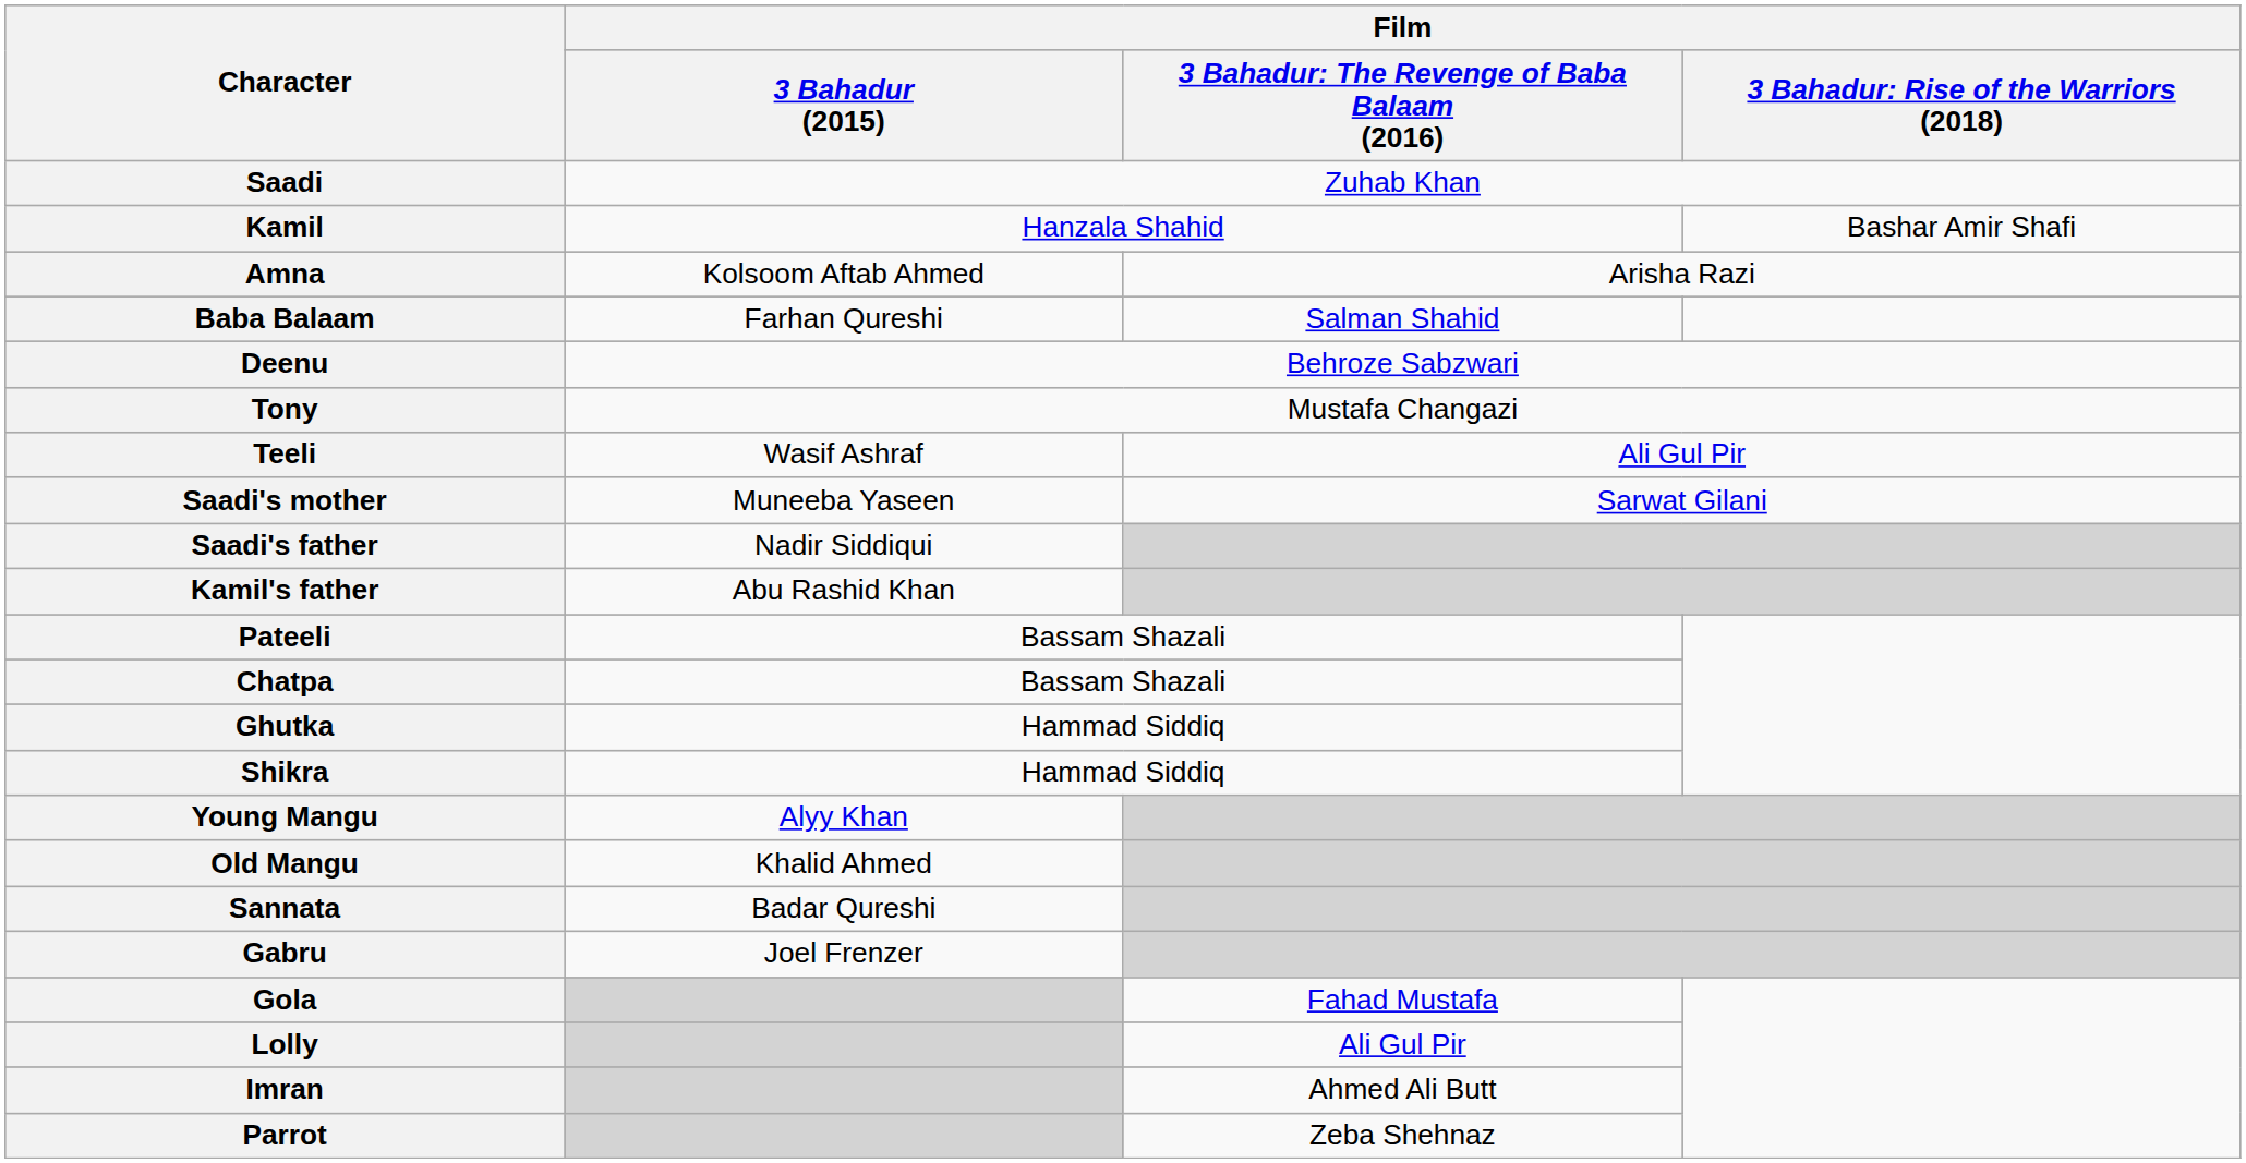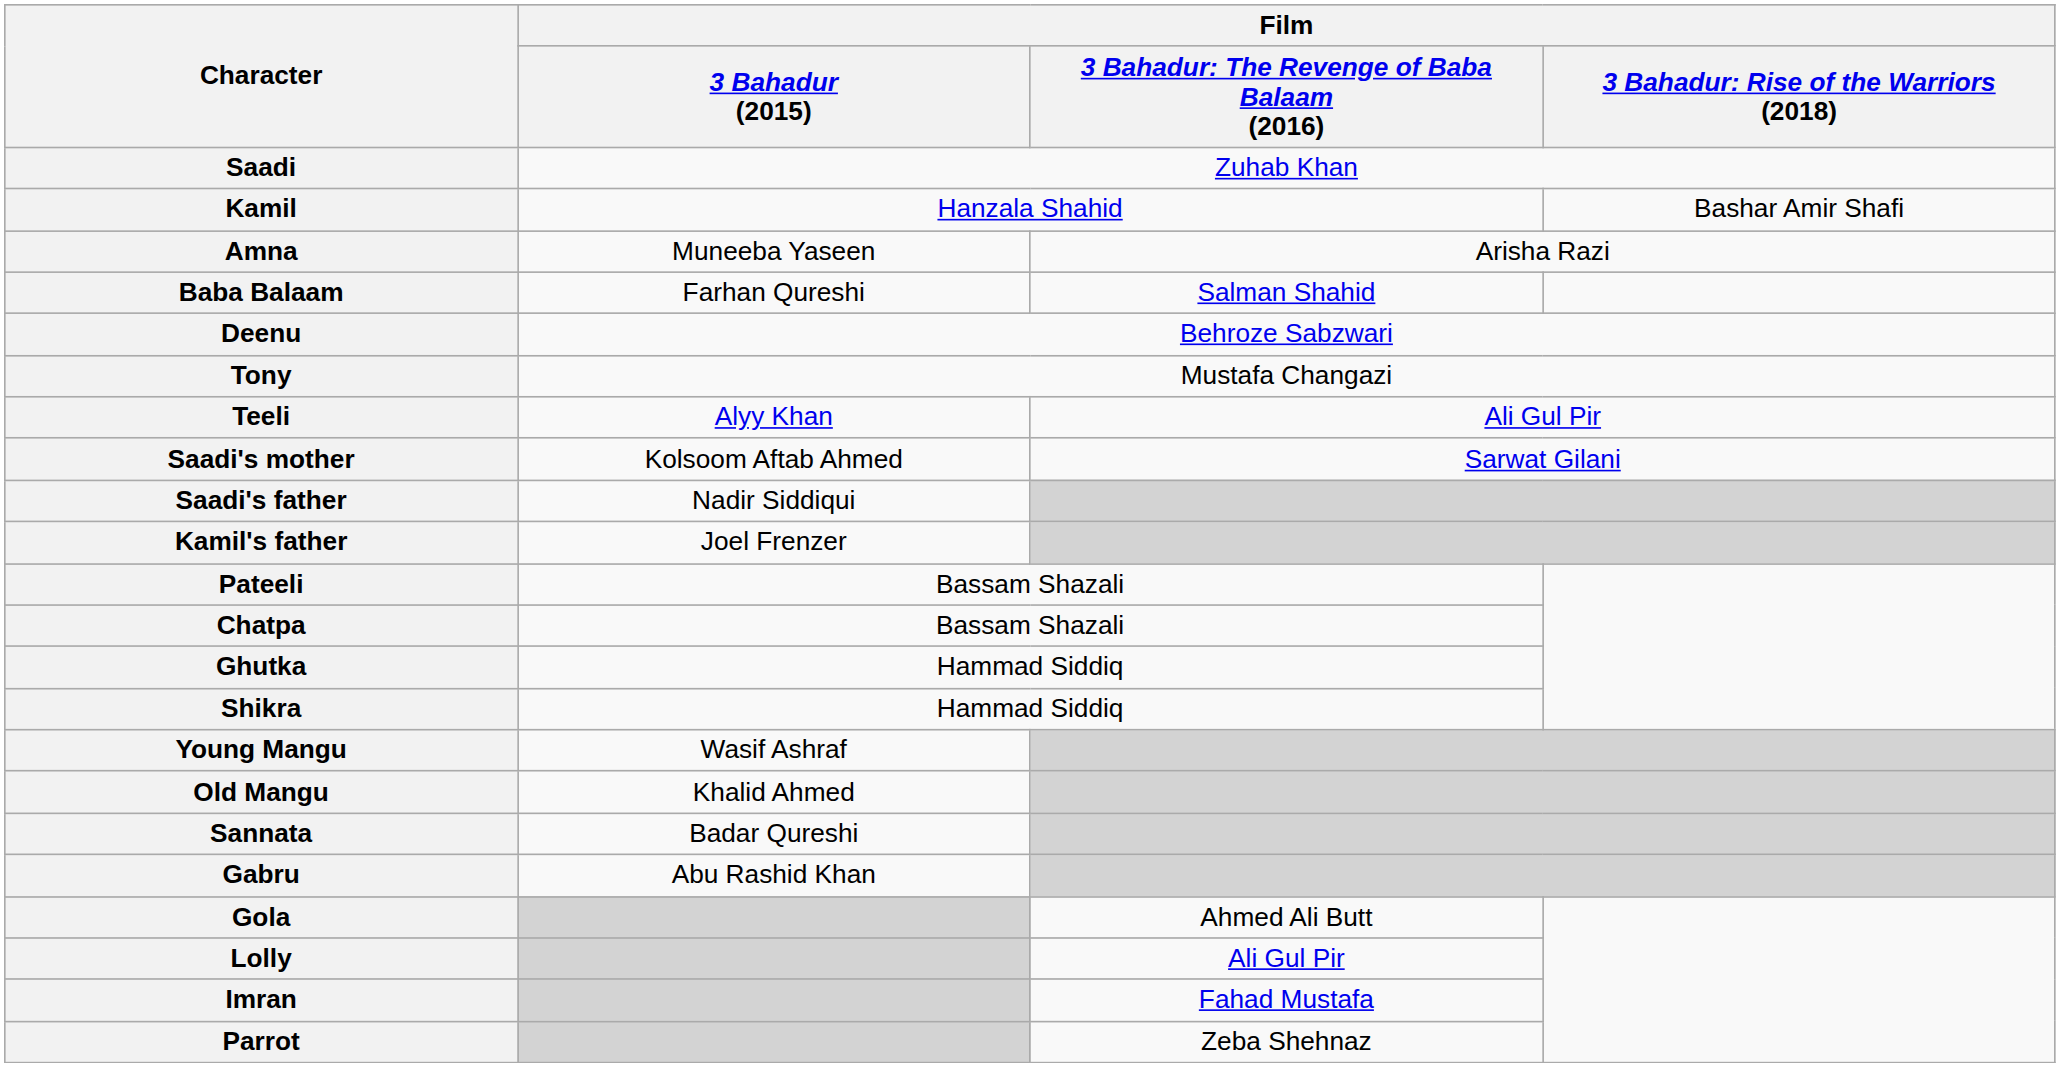Amna | Film / 3 Bahadur (2015): Kolsoom Aftab Ahmed -> Muneeba Yaseen
Teeli | Film / 3 Bahadur (2015): Wasif Ashraf -> Alyy Khan
Saadi's mother | Film / 3 Bahadur (2015): Muneeba Yaseen -> Kolsoom Aftab Ahmed
Kamil's father | Film / 3 Bahadur (2015): Abu Rashid Khan -> Joel Frenzer
Young Mangu | Film / 3 Bahadur (2015): Alyy Khan -> Wasif Ashraf
Gabru | Film / 3 Bahadur (2015): Joel Frenzer -> Abu Rashid Khan
Gola | column 3: Fahad Mustafa -> Ahmed Ali Butt
Imran | column 3: Ahmed Ali Butt -> Fahad Mustafa
